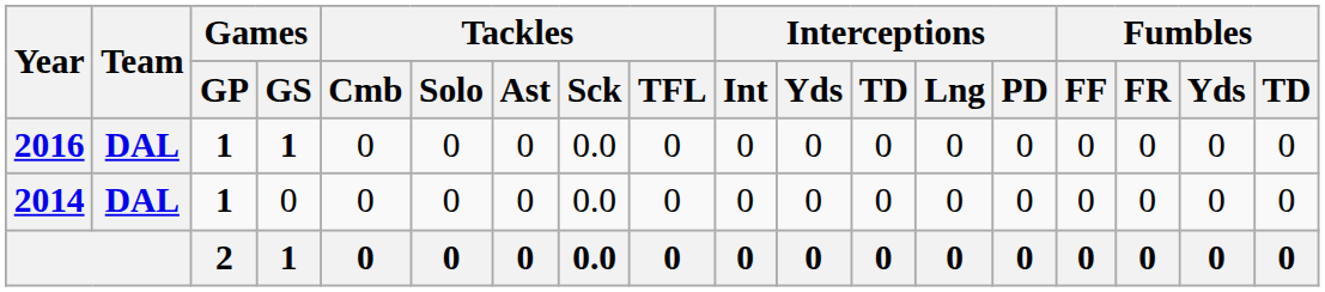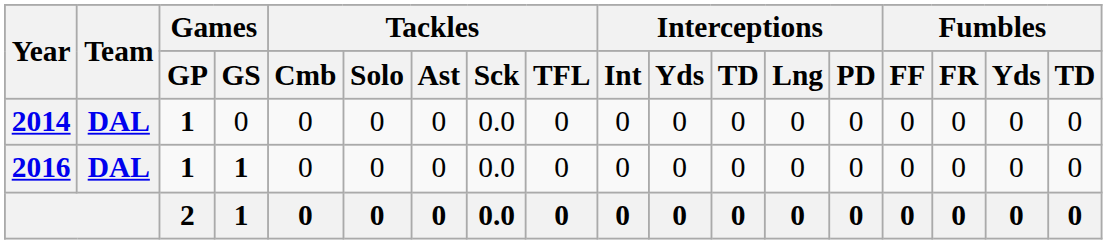rows swapped: 2014 <-> 2016
